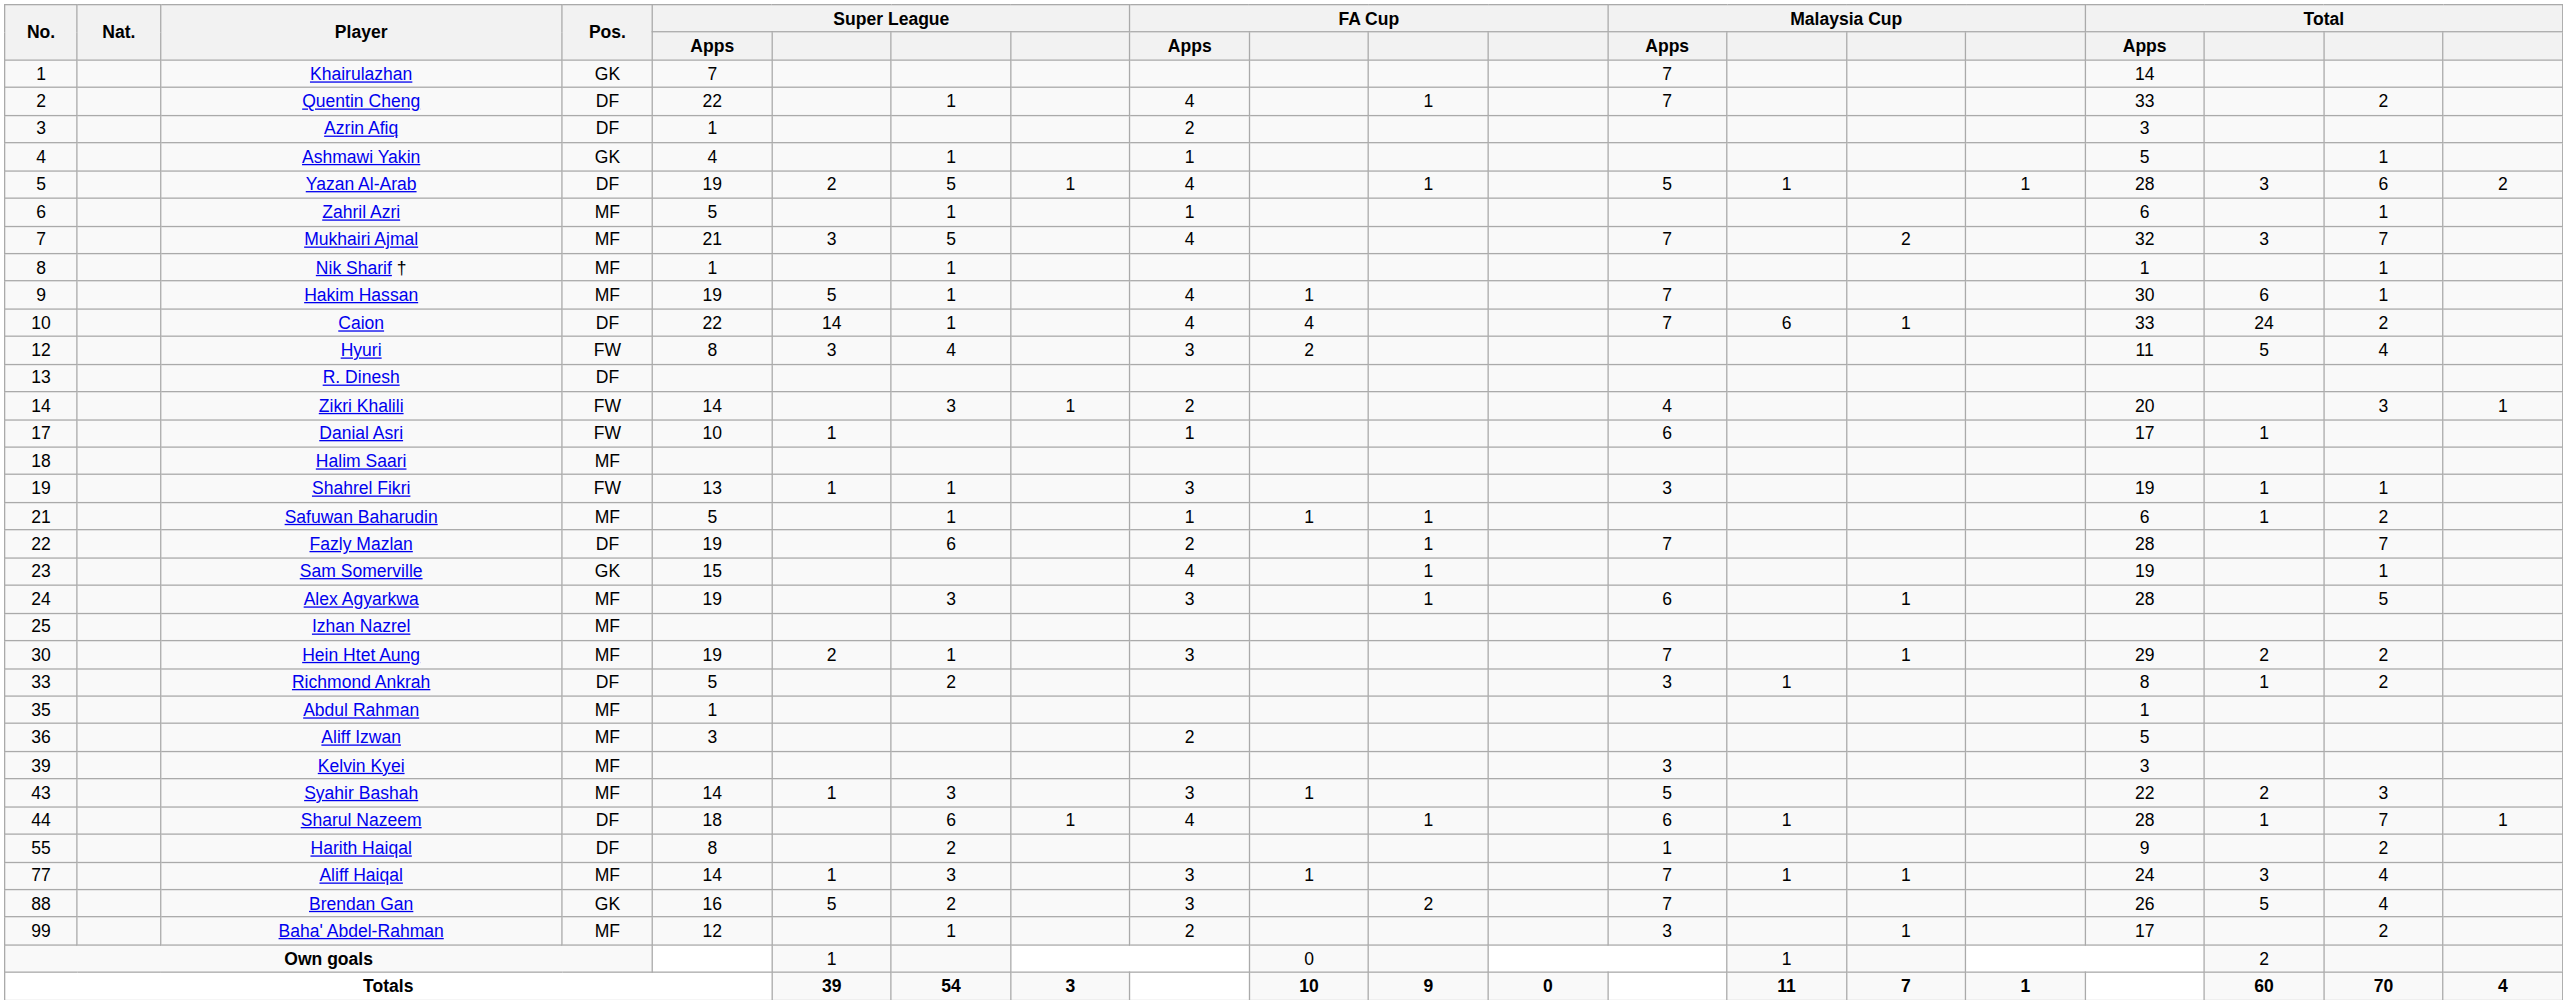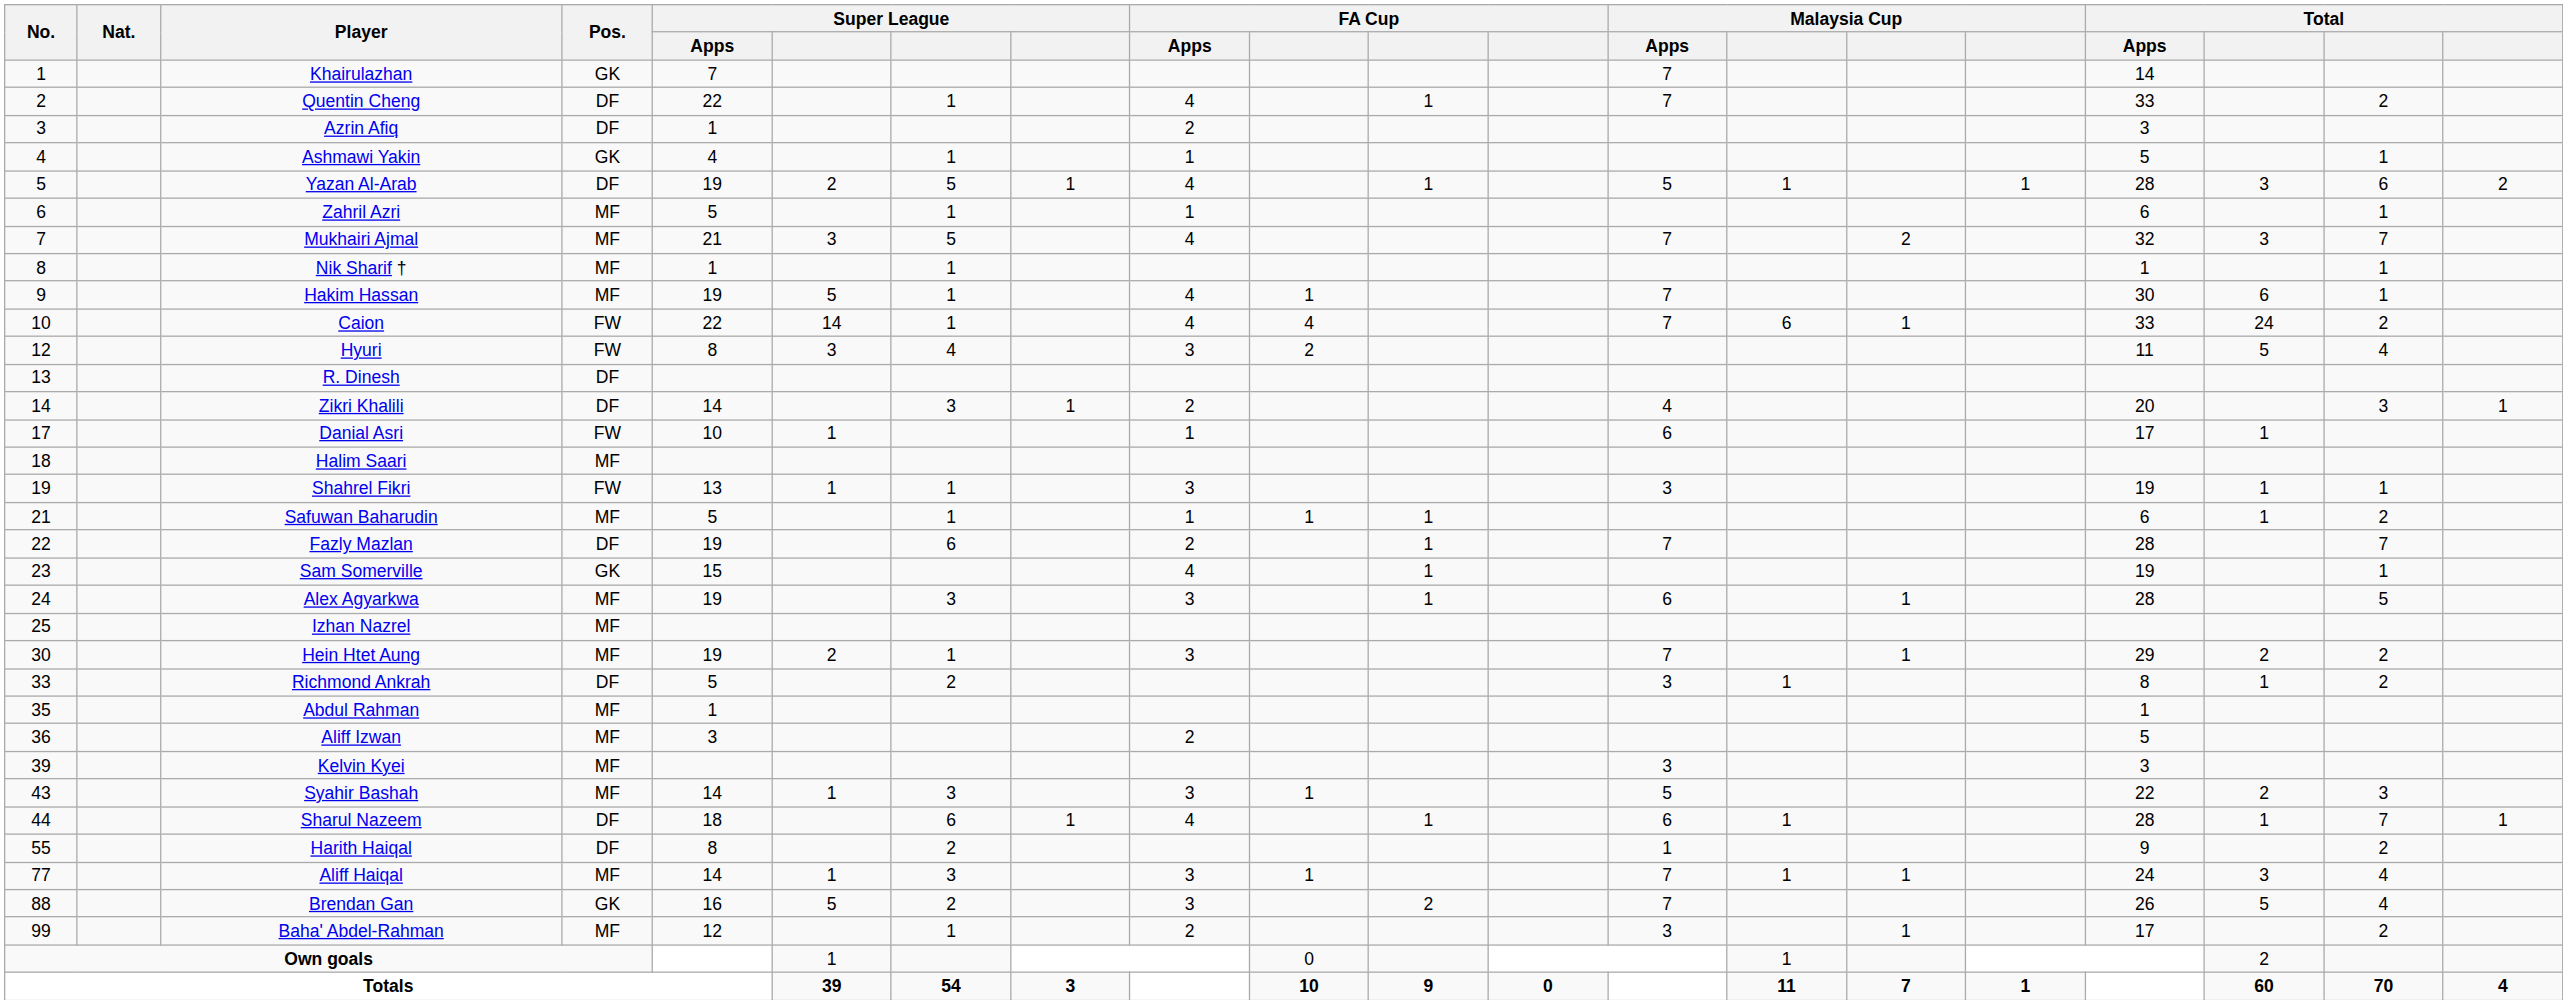Caion | Pos.: DF -> FW
Zikri Khalili | Pos.: FW -> DF
